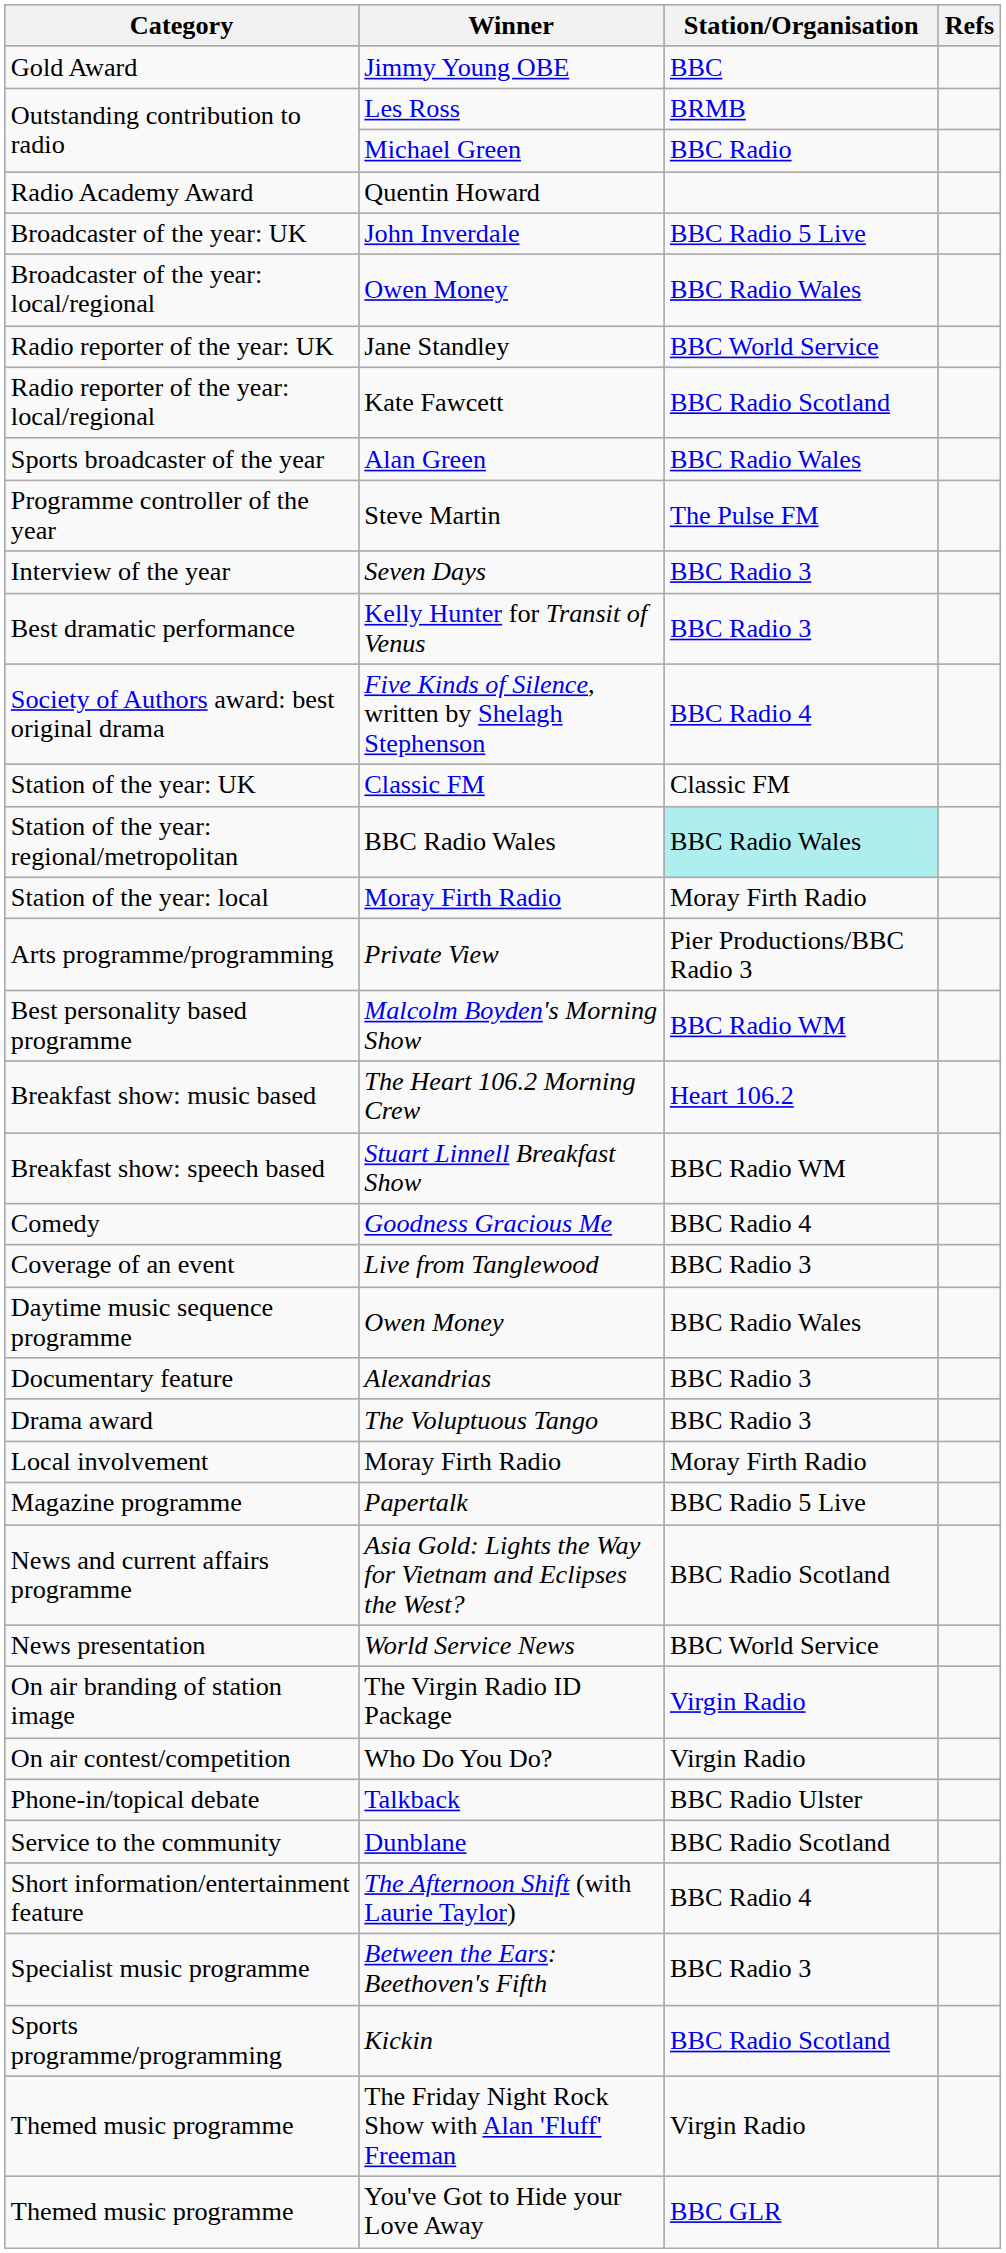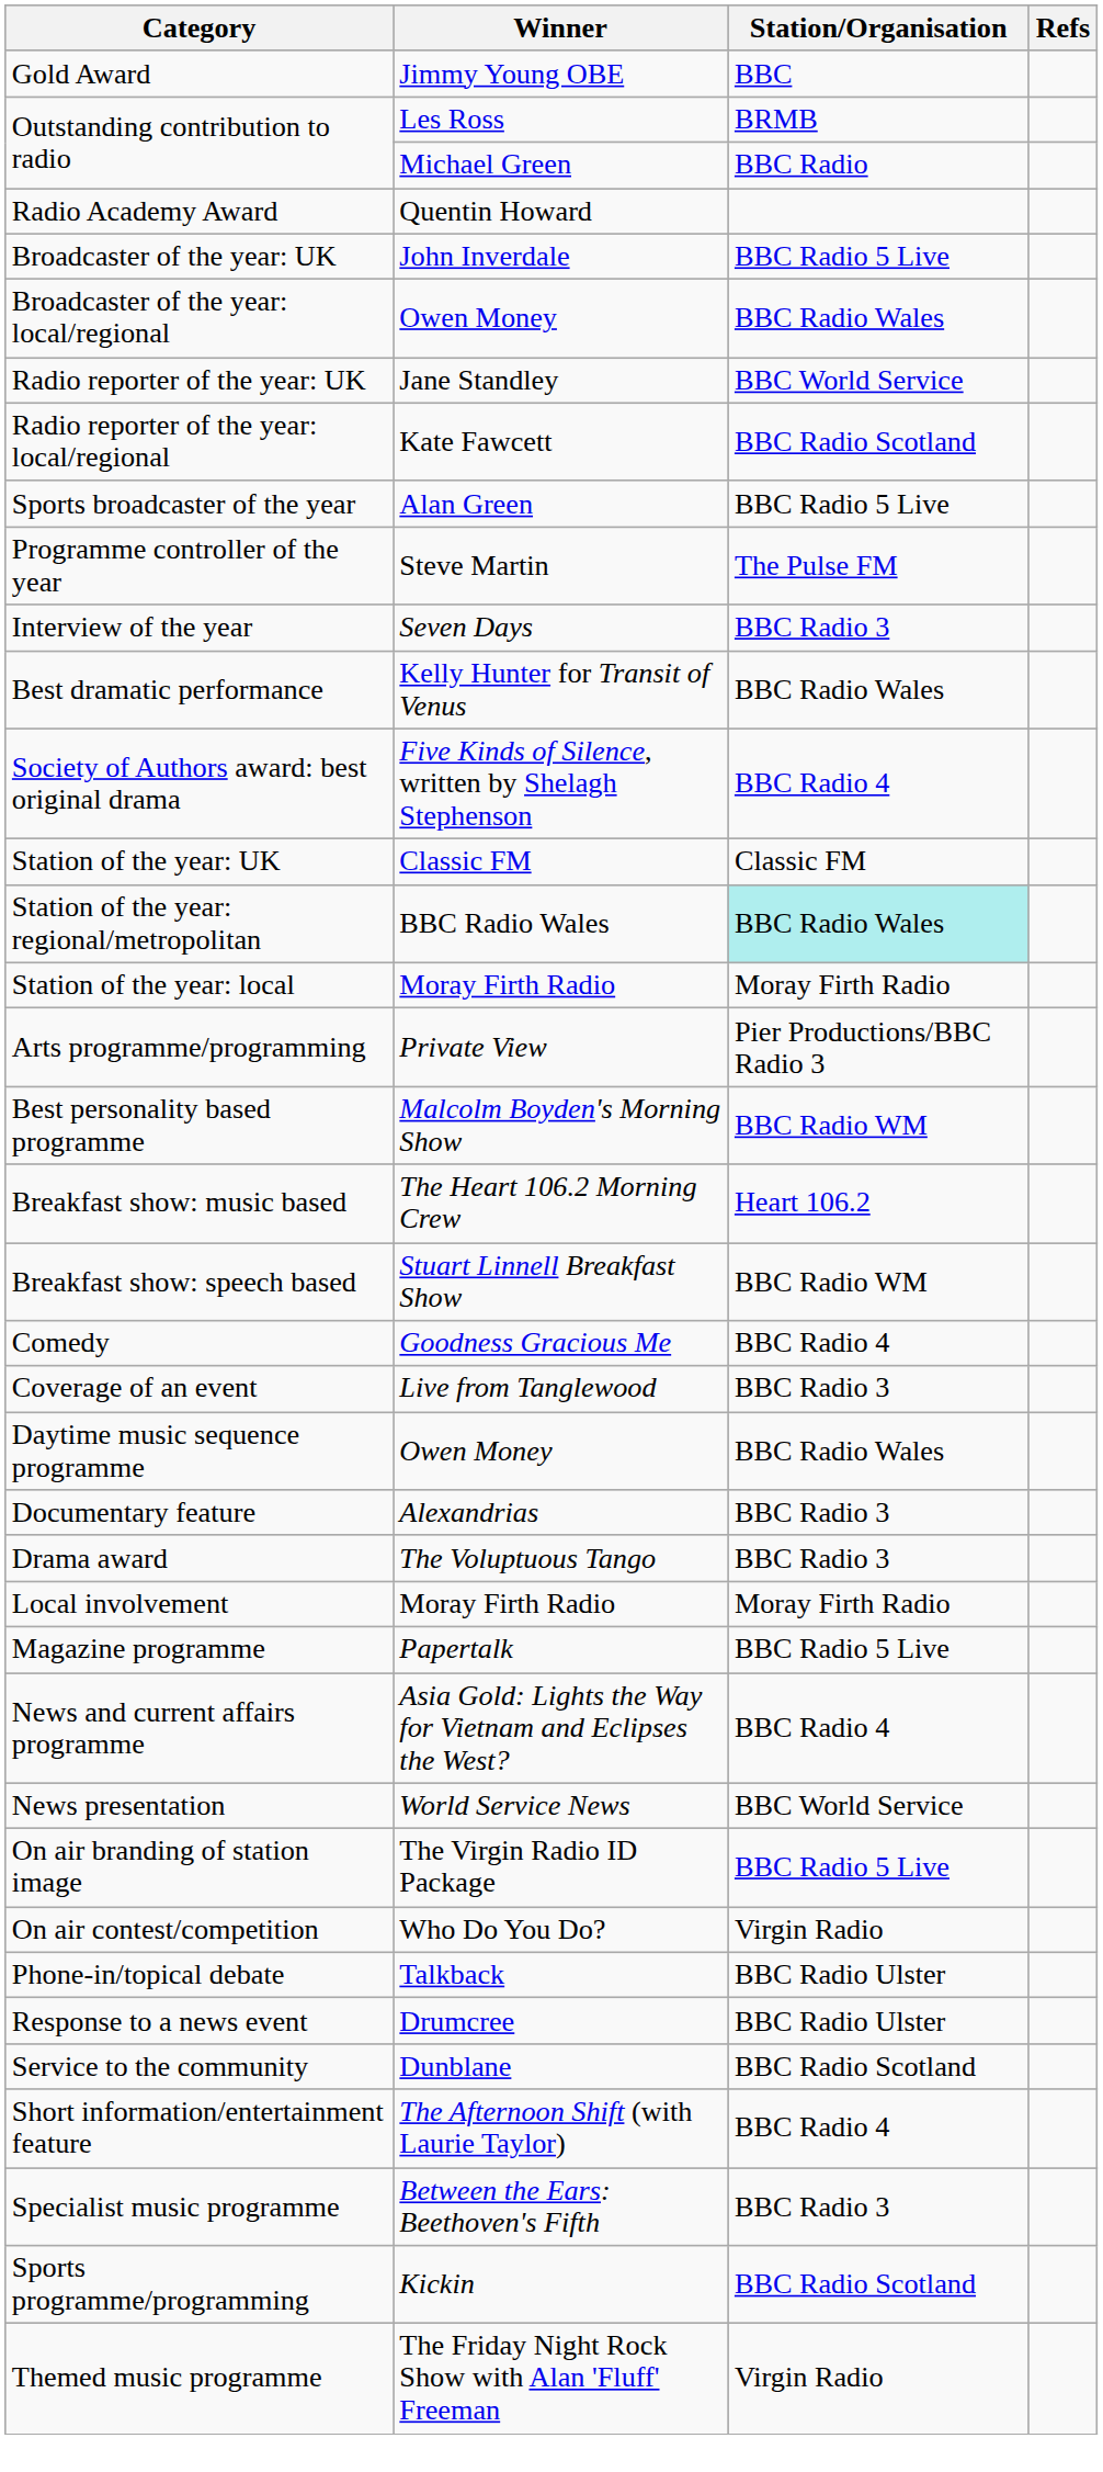Sports broadcaster of the year | Station/Organisation: BBC Radio Wales -> BBC Radio 5 Live
Best dramatic performance | Station/Organisation: BBC Radio 3 -> BBC Radio Wales
News and current affairs programme | Station/Organisation: BBC Radio Scotland -> BBC Radio 4
On air branding of station image | Station/Organisation: Virgin Radio -> BBC Radio 5 Live
+ row: Response to a news event | Drumcree | BBC Radio Ulster
- row: Themed music programme | You've Got to Hide your Love Away | BBC GLR
